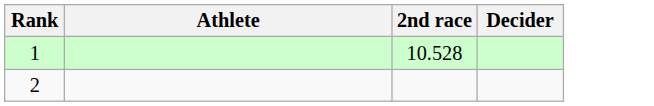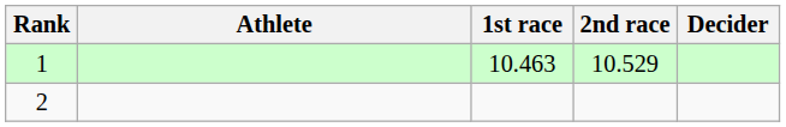+ column: 1st race | 10.463
1 | 2nd race: 10.528 -> 10.529
